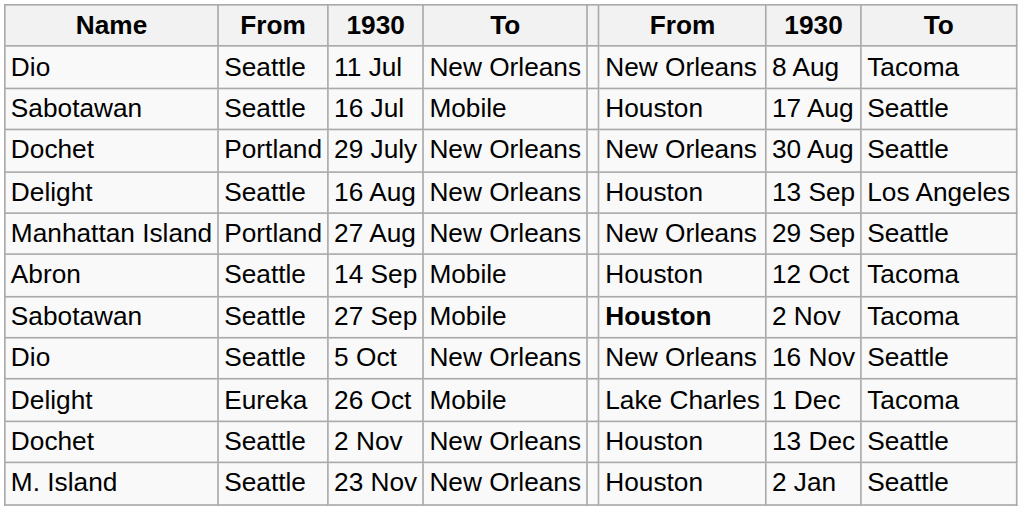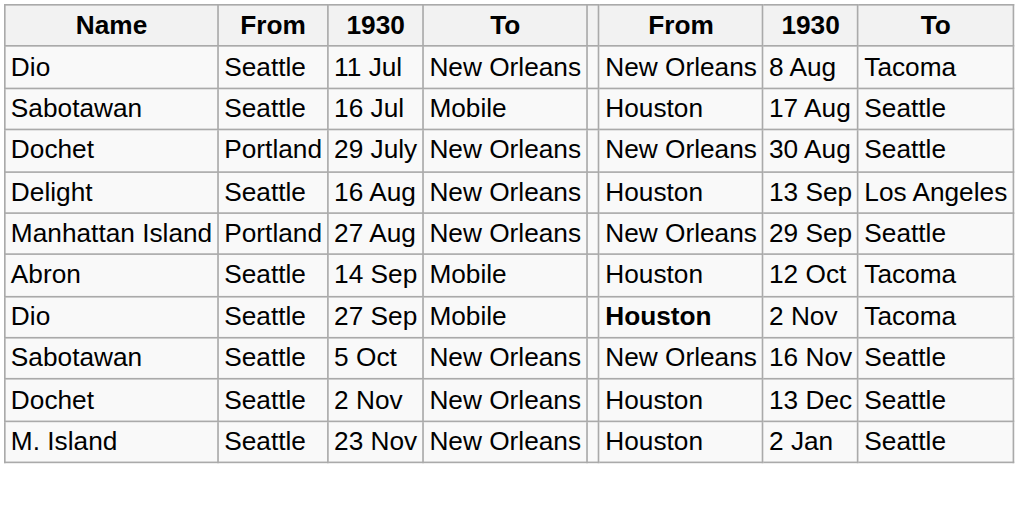27 Sep | Name: Sabotawan -> Dio
5 Oct | Name: Dio -> Sabotawan
- row: Delight | Eureka | 26 Oct | Mobile | Lake Charles | 1 Dec | Tacoma
